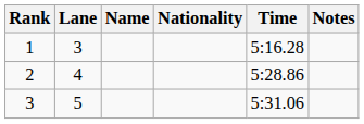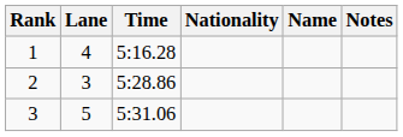columns swapped: Name <-> Time
1 | Lane: 3 -> 4
2 | Lane: 4 -> 3
